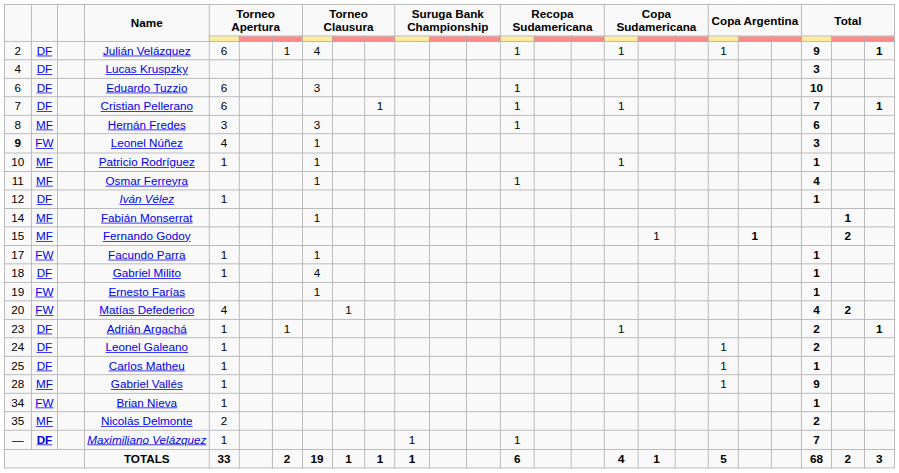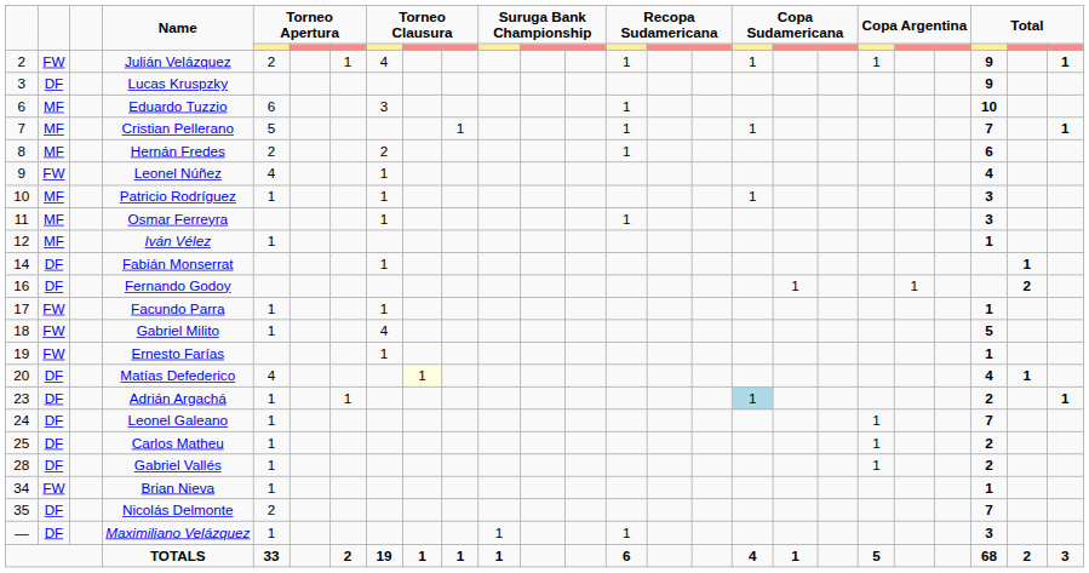Julián Velázquez | column 2: DF -> FW
Julián Velázquez | column 5: 6 -> 2
Lucas Kruspzky | column 1: 4 -> 3
Lucas Kruspzky | column 23: 3 -> 9
Eduardo Tuzzio | column 2: DF -> MF
Cristian Pellerano | column 2: DF -> MF
Cristian Pellerano | column 5: 6 -> 5
Hernán Fredes | column 5: 3 -> 2
Hernán Fredes | column 8: 3 -> 2
Leonel Núñez | column 1: bold -> normal
Leonel Núñez | column 23: 3 -> 4
Patricio Rodríguez | column 23: 1 -> 3
Osmar Ferreyra | column 23: 4 -> 3
Iván Vélez | column 2: DF -> MF
Fabián Monserrat | column 2: MF -> DF
Fernando Godoy | column 1: 15 -> 16
Fernando Godoy | column 2: MF -> DF
Fernando Godoy | column 21: bold -> normal
Gabriel Milito | column 2: DF -> FW
Gabriel Milito | column 23: 1 -> 5
Matías Defederico | column 2: FW -> DF
Matías Defederico | column 9: no background -> lightyellow background
Matías Defederico | column 24: 2 -> 1
Adrián Argachá | column 17: no background -> lightblue background
Leonel Galeano | column 23: 2 -> 7
Carlos Matheu | column 23: 1 -> 2
Gabriel Vallés | column 2: MF -> DF
Gabriel Vallés | column 23: 9 -> 2
Nicolás Delmonte | column 2: MF -> DF
Nicolás Delmonte | column 23: 2 -> 7
Maximiliano Velázquez | column 2: bold -> normal
Maximiliano Velázquez | column 23: 7 -> 3
